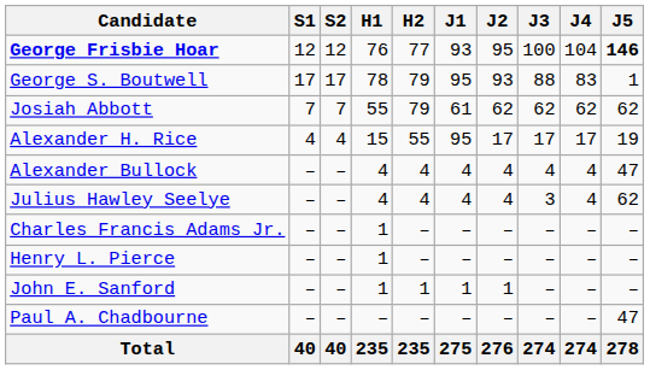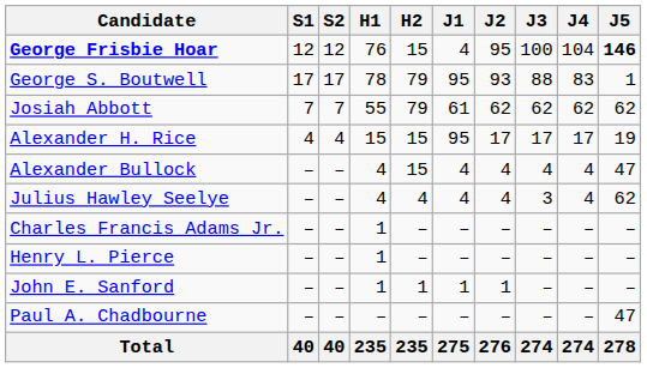George Frisbie Hoar | H2: 77 -> 15
George Frisbie Hoar | J1: 93 -> 4
Alexander H. Rice | H2: 55 -> 15
Alexander Bullock | H2: 4 -> 15
